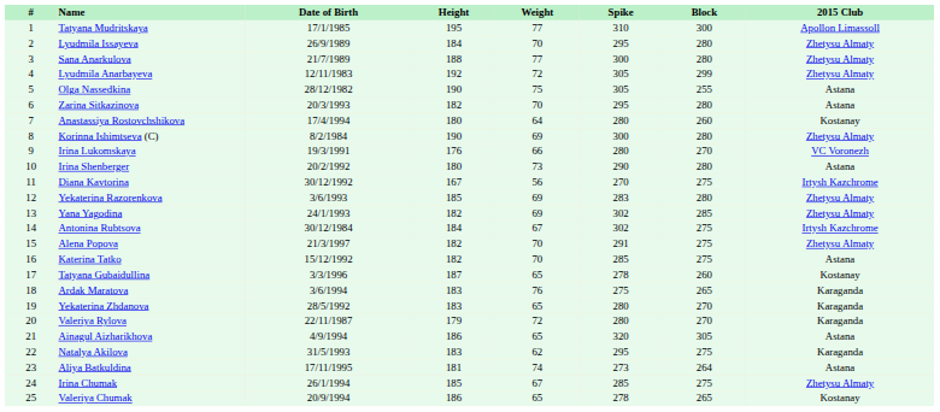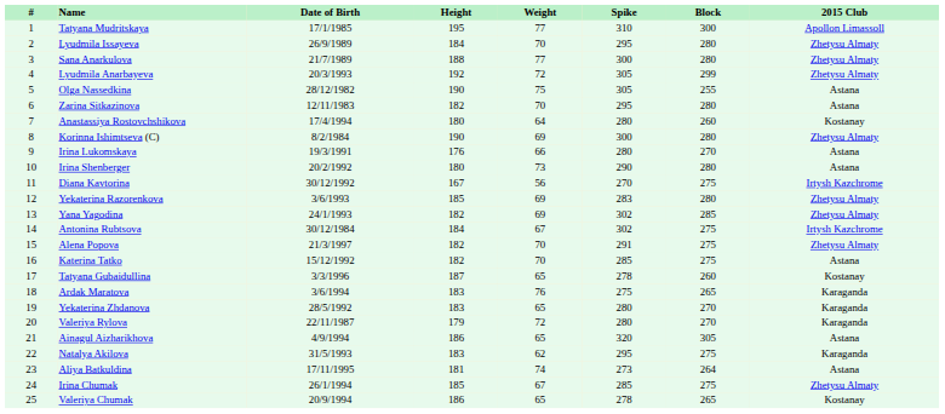Lyudmila Anarbayeva | Date of Birth: 12/11/1983 -> 20/3/1993
Zarina Sitkazinova | Date of Birth: 20/3/1993 -> 12/11/1983
Irina Lukomskaya | 2015 Club: VC Voronezh -> Astana
